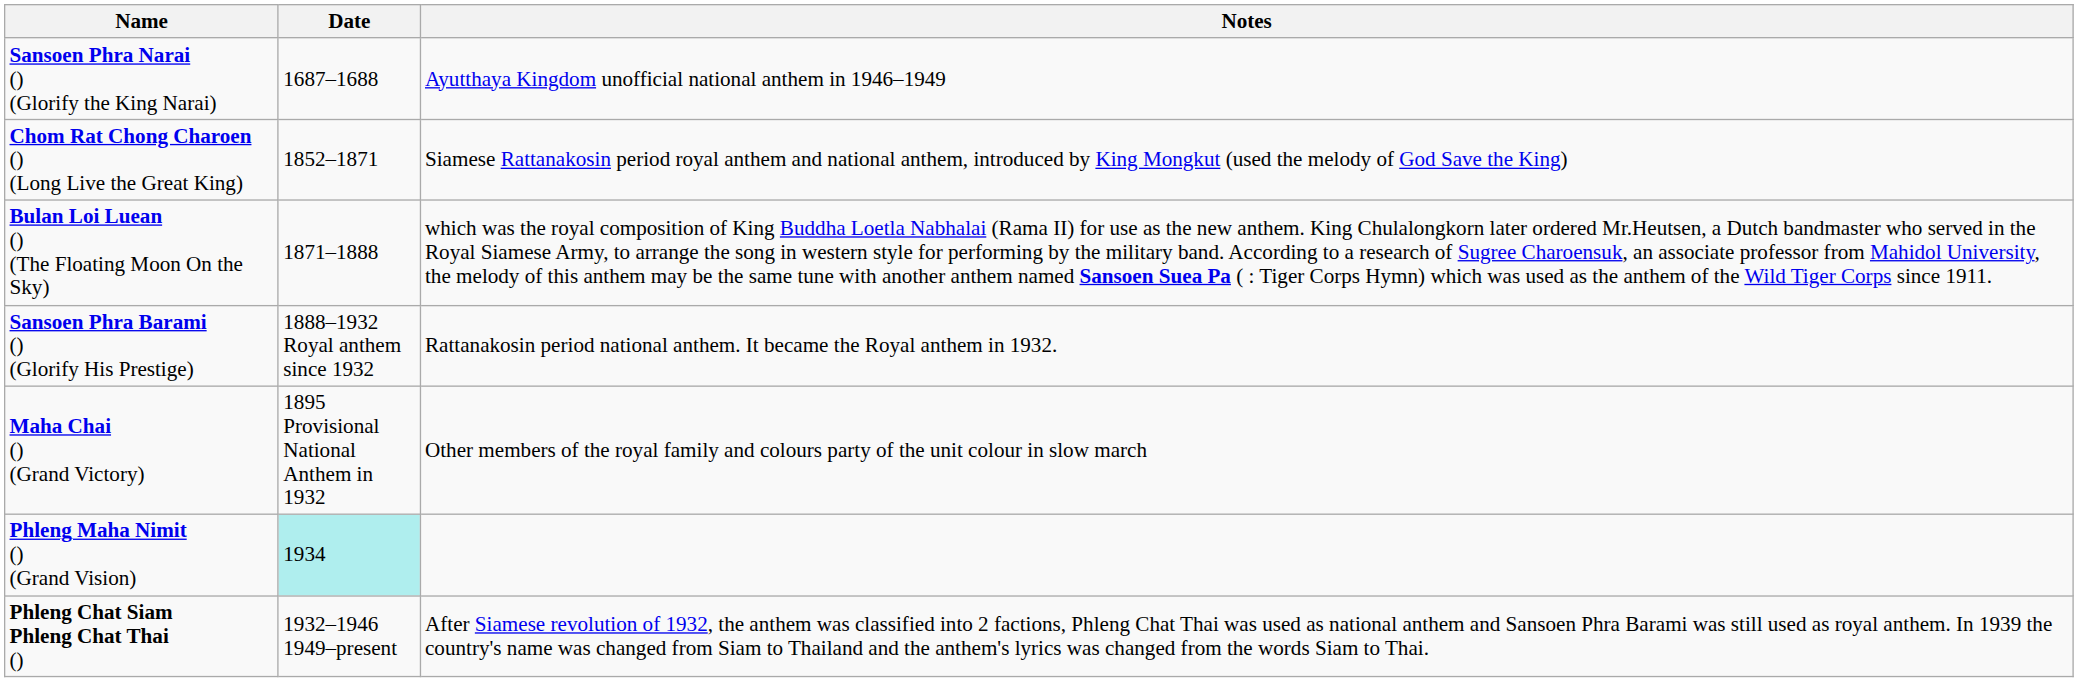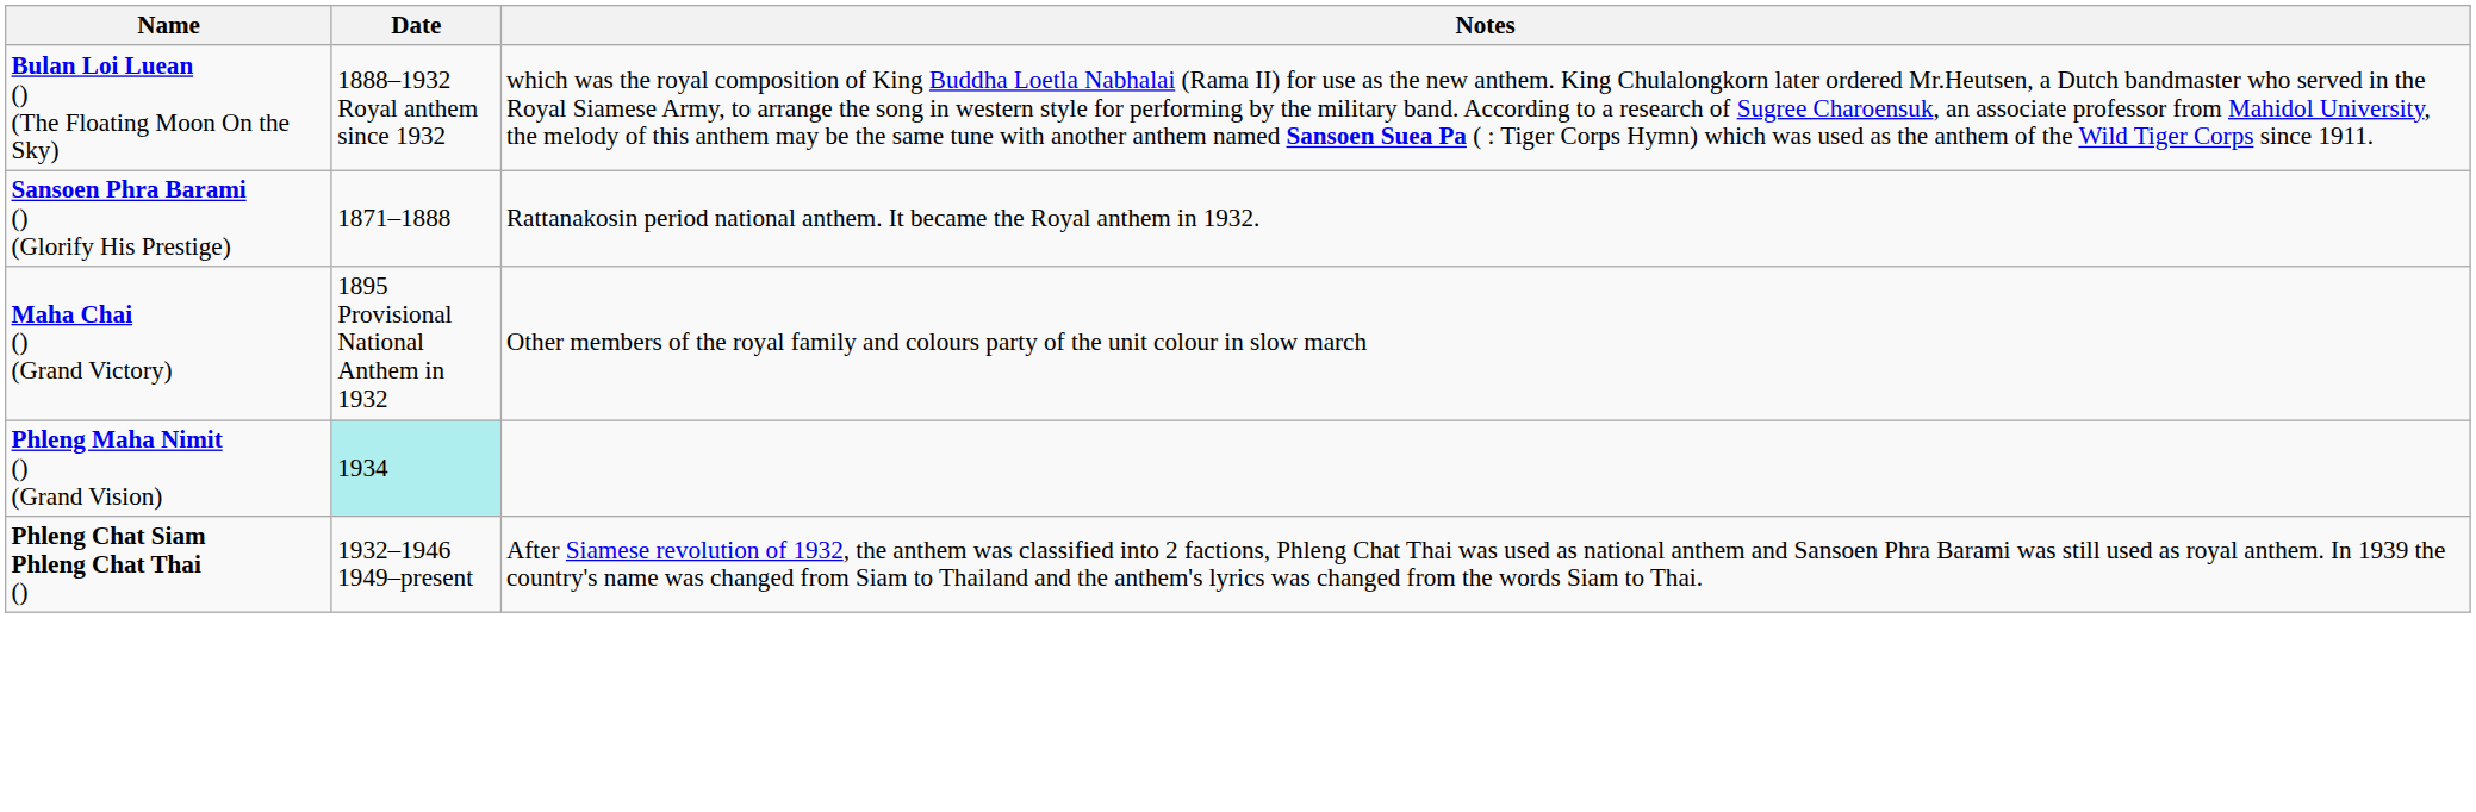- row: Sansoen Phra Narai () (Glorify the King Narai) | 1687–1688 | Ayutthaya Kingdom unofficial national anthem in 1946–1949
- row: Chom Rat Chong Charoen () (Long Live the Great King) | 1852–1871 | Siamese Rattanakosin period royal anthem and national anthem, introduced by King Mongkut (used the melody of God Save the King)
Bulan Loi Luean () (The Floating Moon On the Sky) | Date: 1871–1888 -> 1888–1932 Royal anthem since 1932
Sansoen Phra Barami () (Glorify His Prestige) | Date: 1888–1932 Royal anthem since 1932 -> 1871–1888
